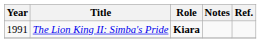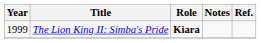The Lion King II: Simba's Pride | Year: 1991 -> 1999
